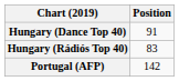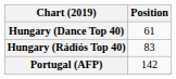Hungary (Dance Top 40) | Position: 91 -> 61
